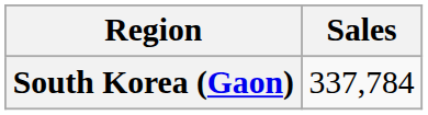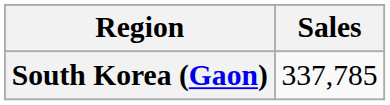South Korea (Gaon) | Sales: 337,784 -> 337,785
